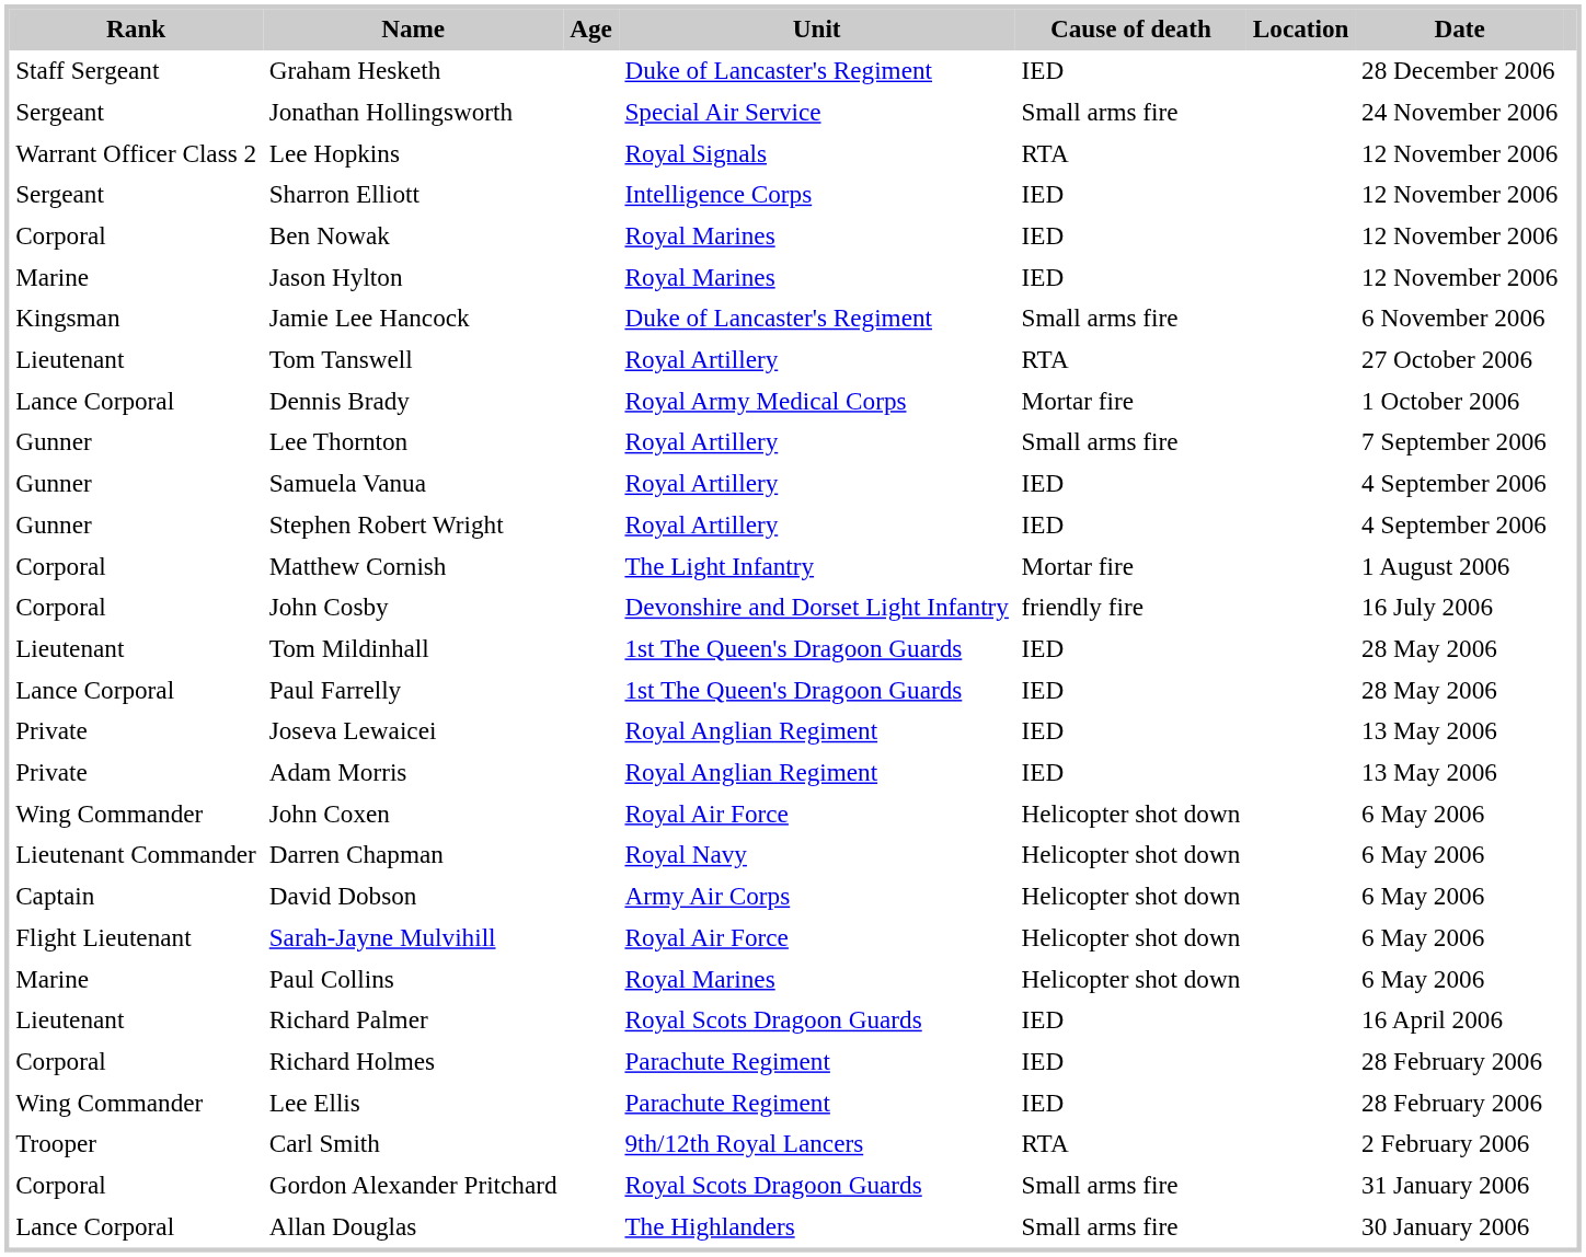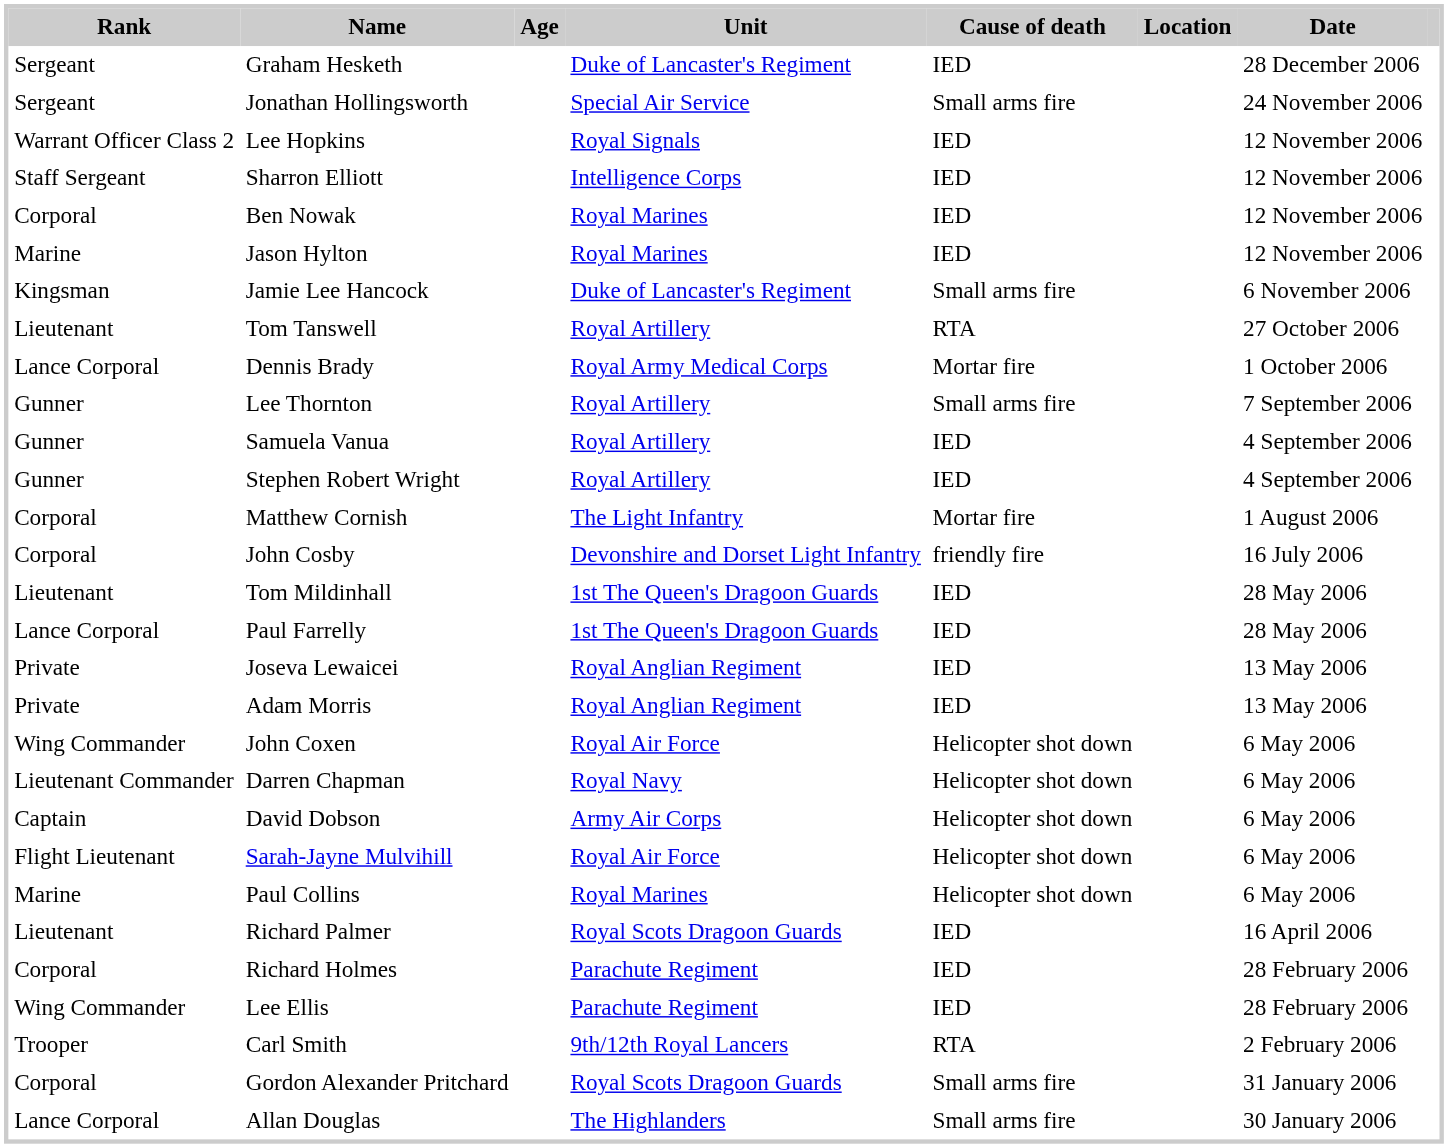Graham Hesketh | Rank: Staff Sergeant -> Sergeant
Lee Hopkins | Cause of death: RTA -> IED
Sharron Elliott | Rank: Sergeant -> Staff Sergeant
